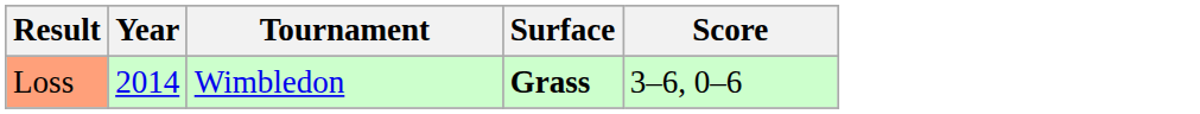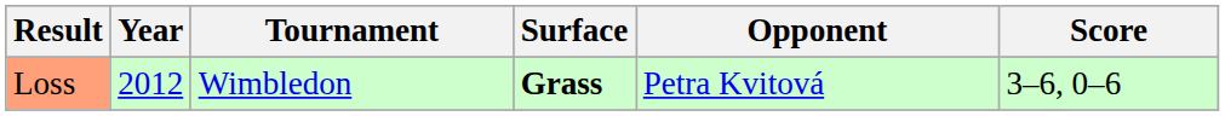+ column: Opponent | Petra Kvitová
Loss | Year: 2014 -> 2012
